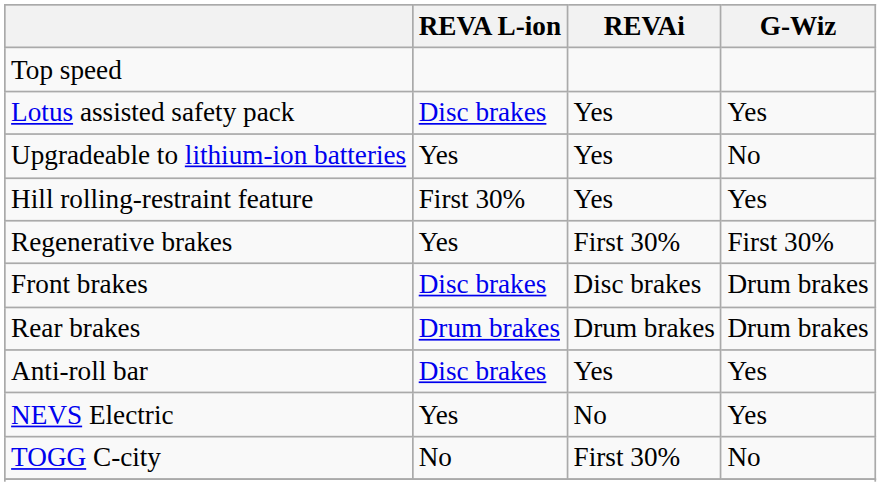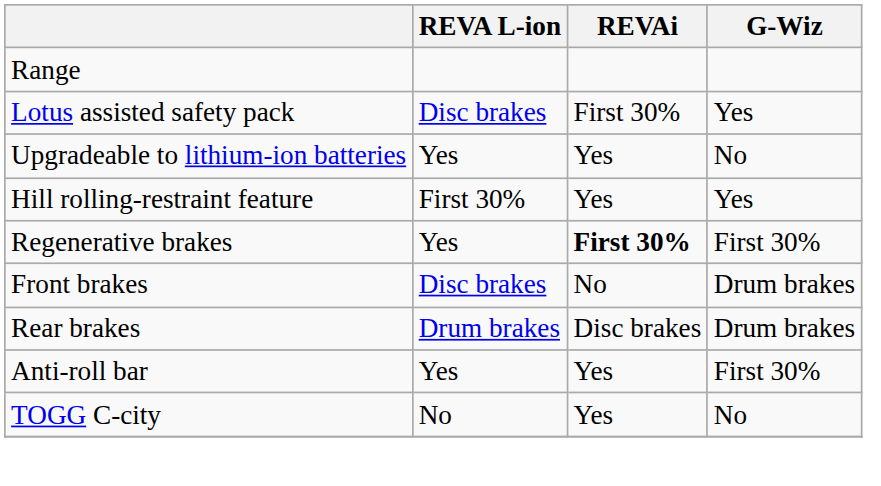- row: Top speed
+ row: Range
Lotus assisted safety pack | REVAi: Yes -> First 30%
Regenerative brakes | REVAi: normal -> bold
Front brakes | REVAi: Disc brakes -> No
Rear brakes | REVAi: Drum brakes -> Disc brakes
Anti-roll bar | REVA L-ion: Disc brakes -> Yes
Anti-roll bar | G-Wiz: Yes -> First 30%
- row: NEVS Electric | Yes | No | Yes
TOGG C-city | REVAi: First 30% -> Yes
